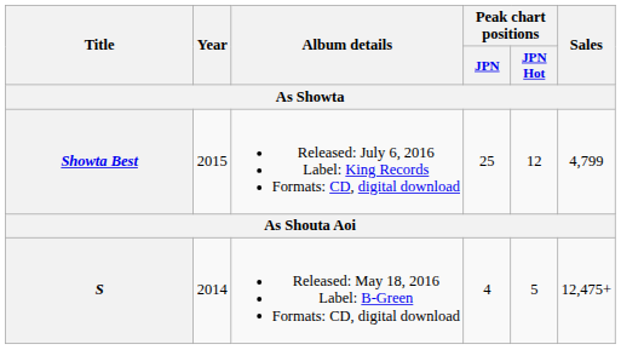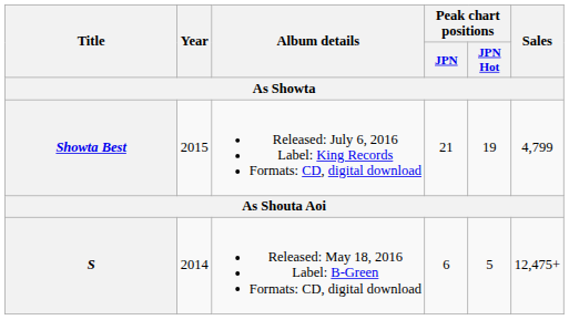Showta Best | Peak chart positions / JPN: 25 -> 21
Showta Best | Peak chart positions / JPN Hot: 12 -> 19
S | Peak chart positions / JPN: 4 -> 6
